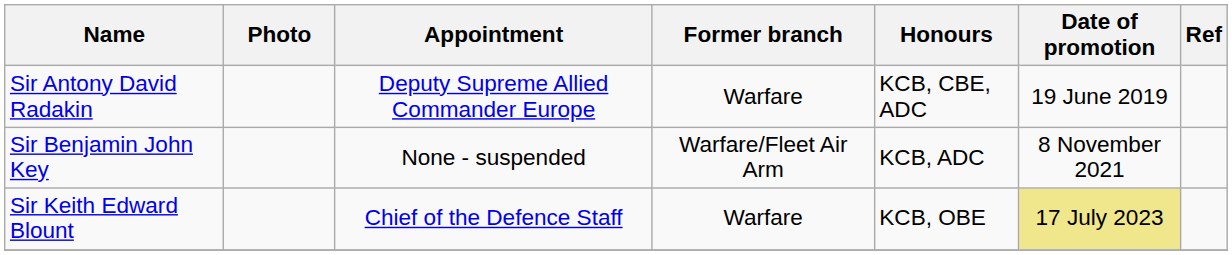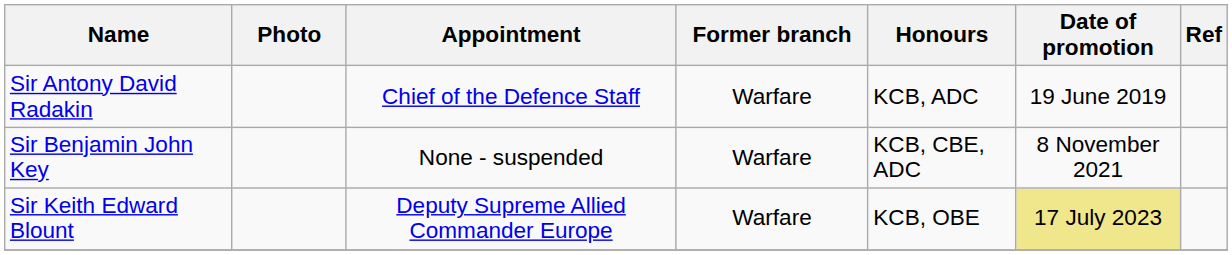Sir Antony David Radakin | Appointment: Deputy Supreme Allied Commander Europe -> Chief of the Defence Staff
Sir Antony David Radakin | Honours: KCB, CBE, ADC -> KCB, ADC
Sir Benjamin John Key | Former branch: Warfare/Fleet Air Arm -> Warfare
Sir Benjamin John Key | Honours: KCB, ADC -> KCB, CBE, ADC
Sir Keith Edward Blount | Appointment: Chief of the Defence Staff -> Deputy Supreme Allied Commander Europe
